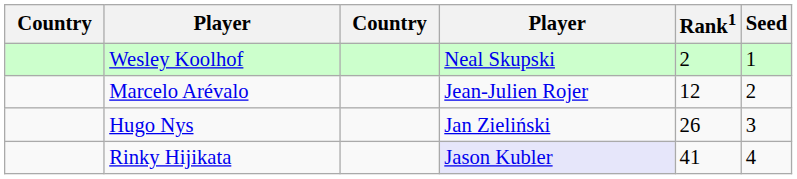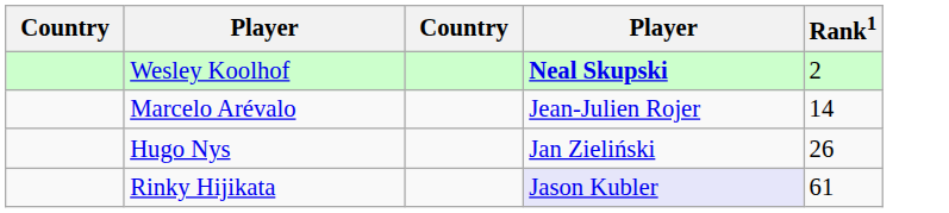- column: Seed | 1 | 2 | 3 | 4
Wesley Koolhof | column 4: normal -> bold
Marcelo Arévalo | Rank1: 12 -> 14
Rinky Hijikata | Rank1: 41 -> 61
